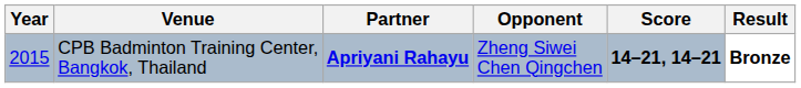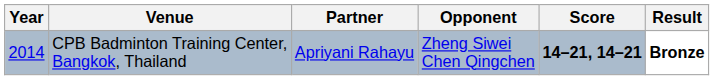CPB Badminton Training Center, Bangkok, Thailand | Year: 2015 -> 2014
CPB Badminton Training Center, Bangkok, Thailand | Partner: bold -> normal
